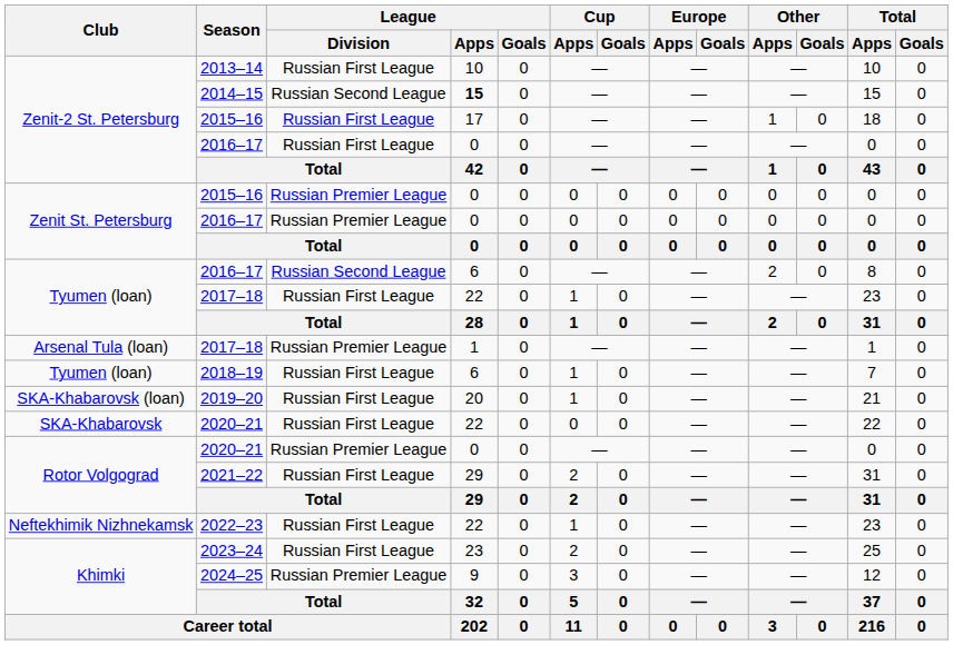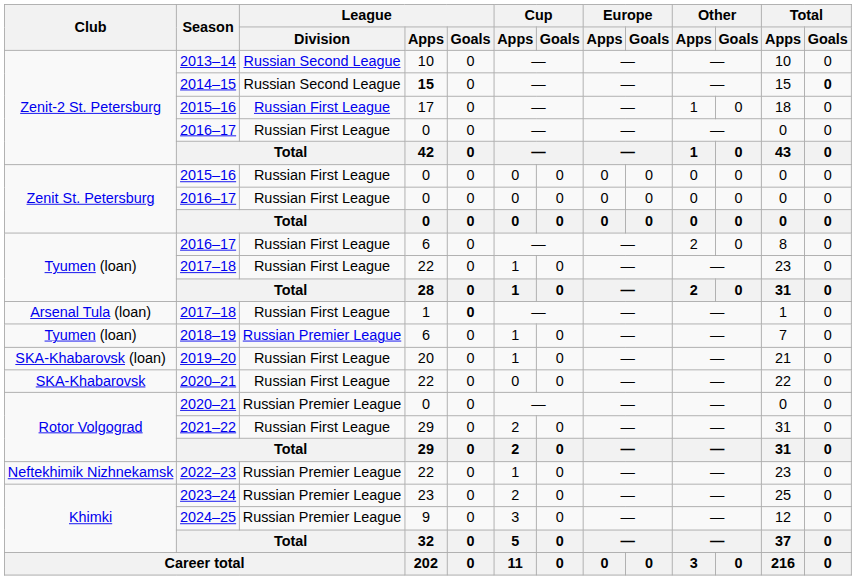2013–14 | League / Division: Russian First League -> Russian Second League
2014–15 | Total / Goals: normal -> bold
Zenit St. Petersburg / 2015–16 | League / Division: Russian Premier League -> Russian First League
Zenit St. Petersburg / 2016–17 | League / Division: Russian Premier League -> Russian First League
Tyumen (loan) / 2016–17 | League / Division: Russian Second League -> Russian First League
Arsenal Tula (loan) / 2017–18 | League / Division: Russian Premier League -> Russian First League
Arsenal Tula (loan) / 2017–18 | League / Goals: normal -> bold
2018–19 | League / Division: Russian First League -> Russian Premier League
2022–23 | League / Division: Russian First League -> Russian Premier League
2023–24 | League / Division: Russian First League -> Russian Premier League
